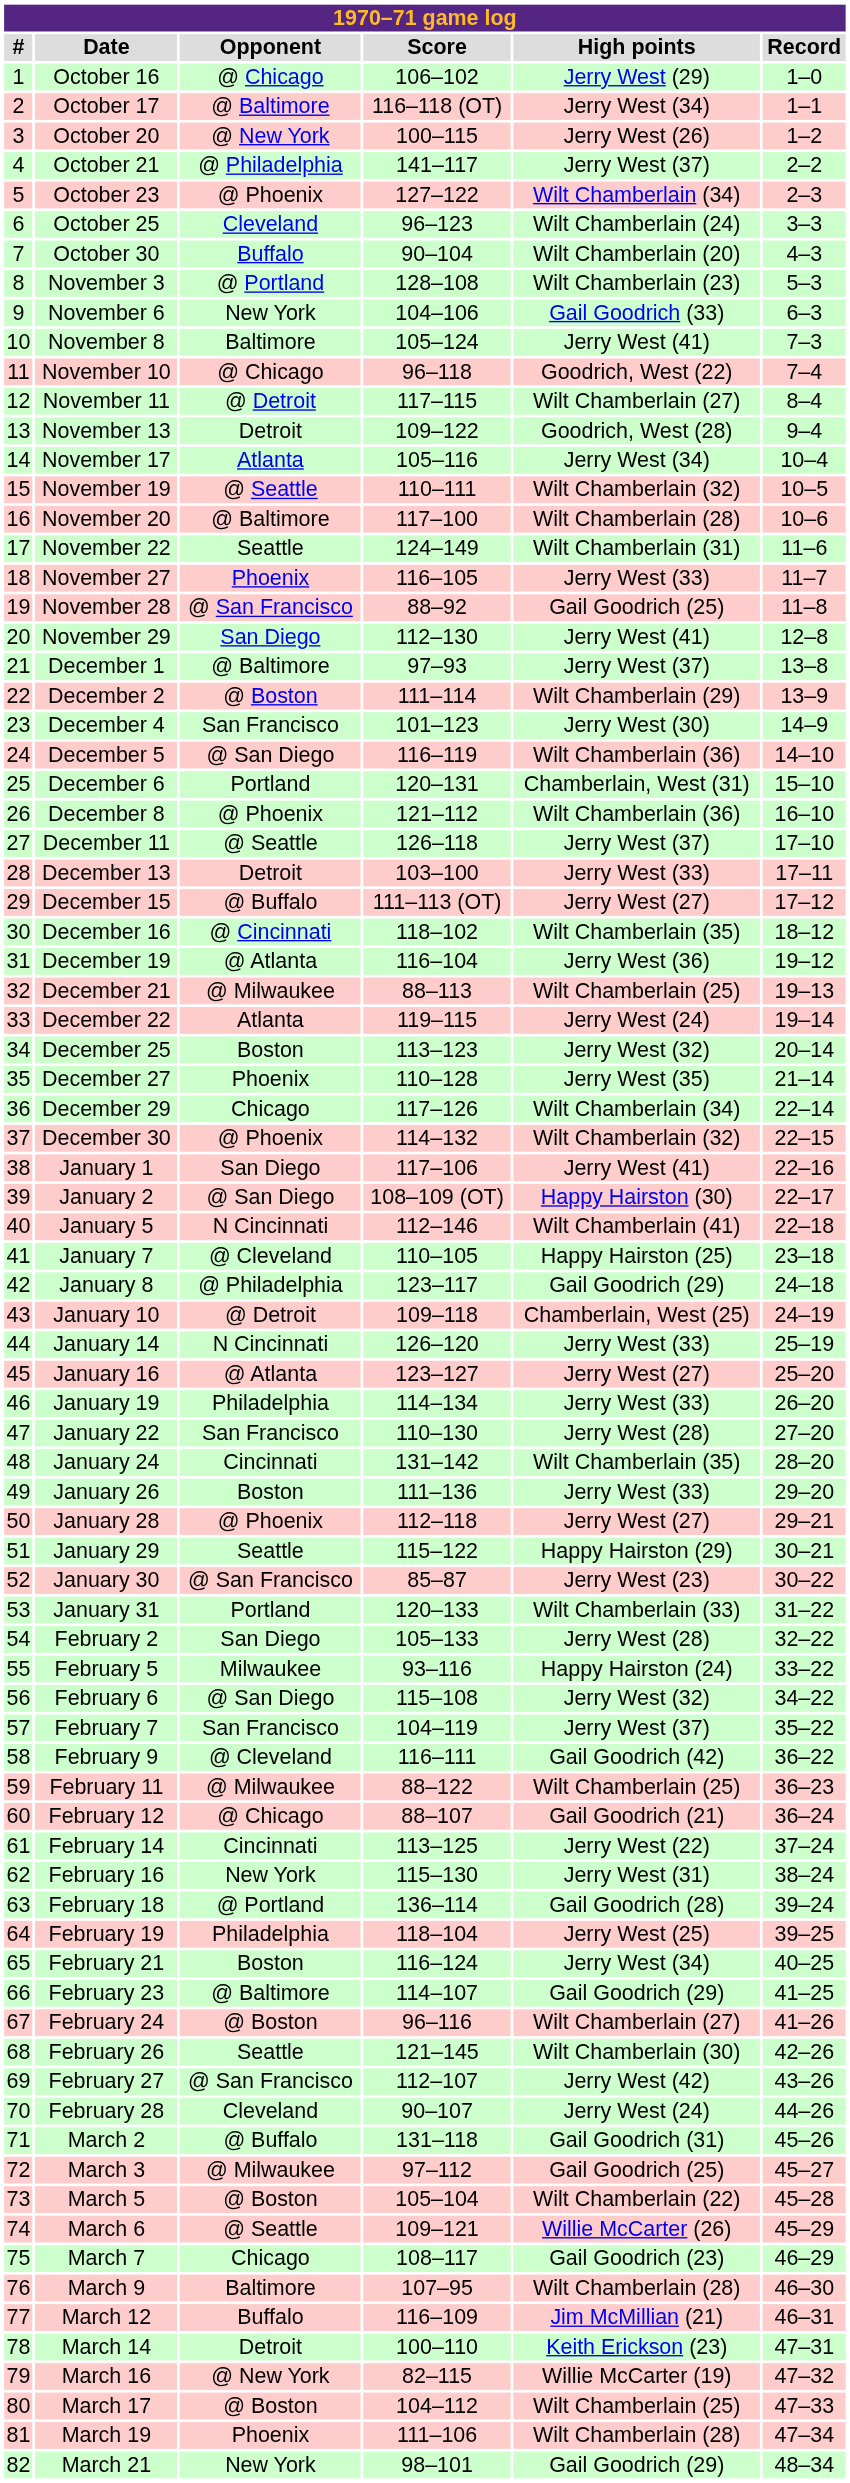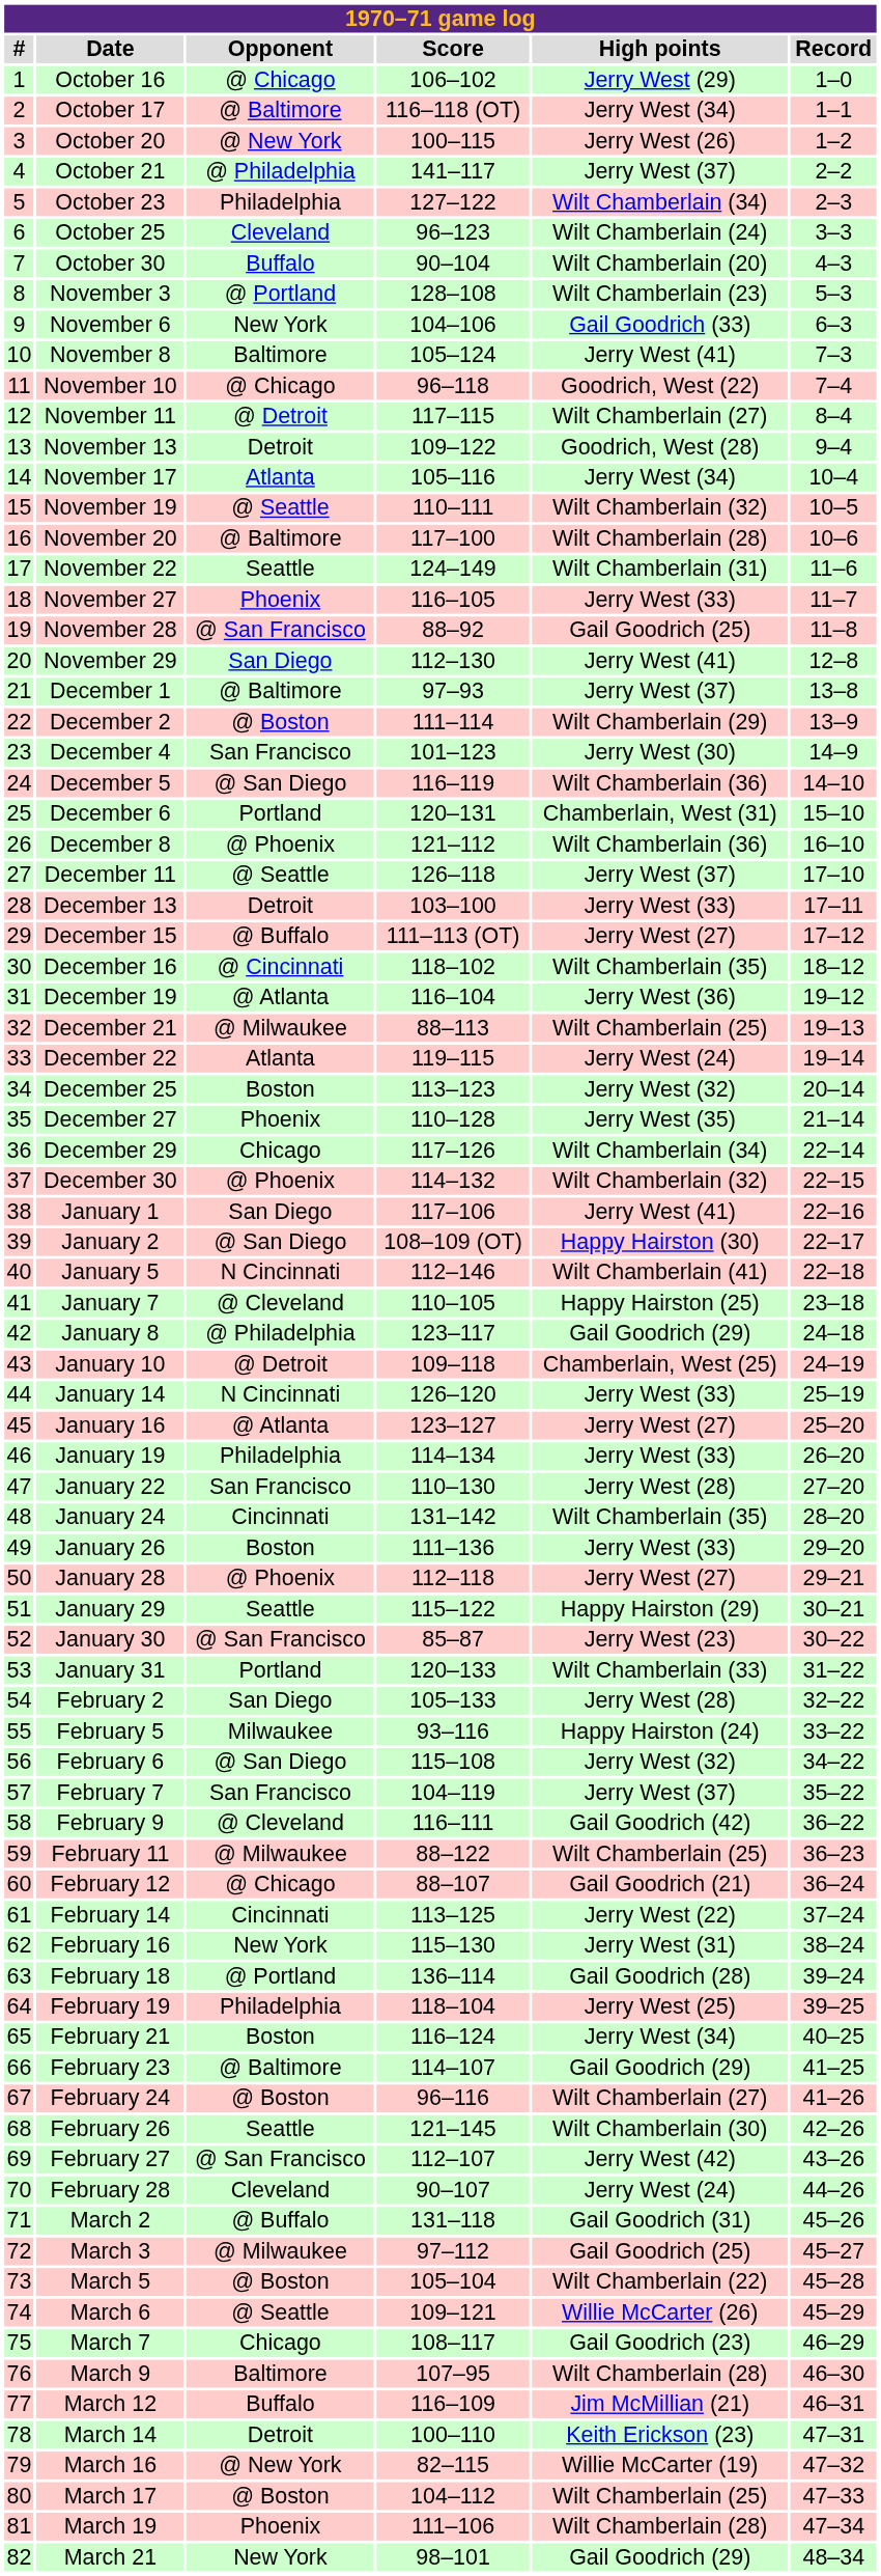October 23 | Opponent: @ Phoenix -> Philadelphia
